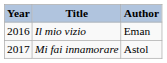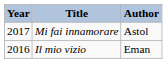rows swapped: Il mio vizio <-> Mi fai innamorare
